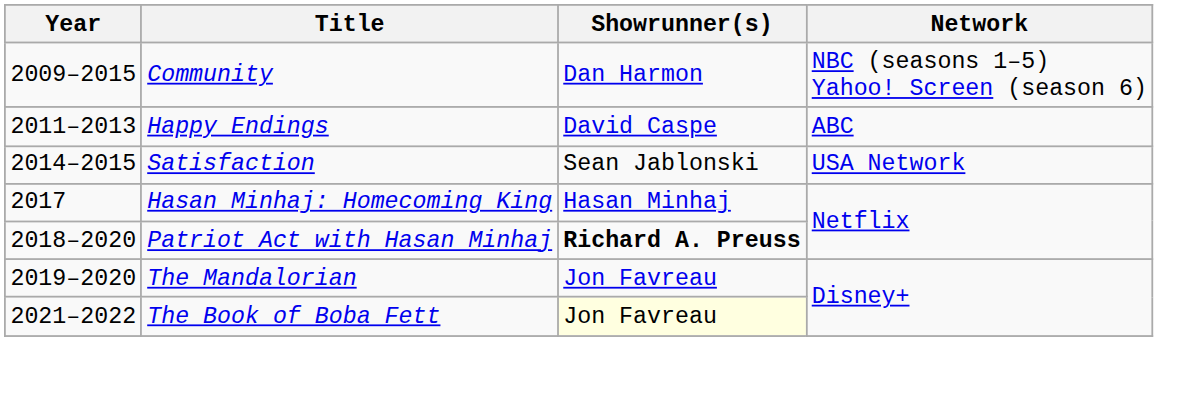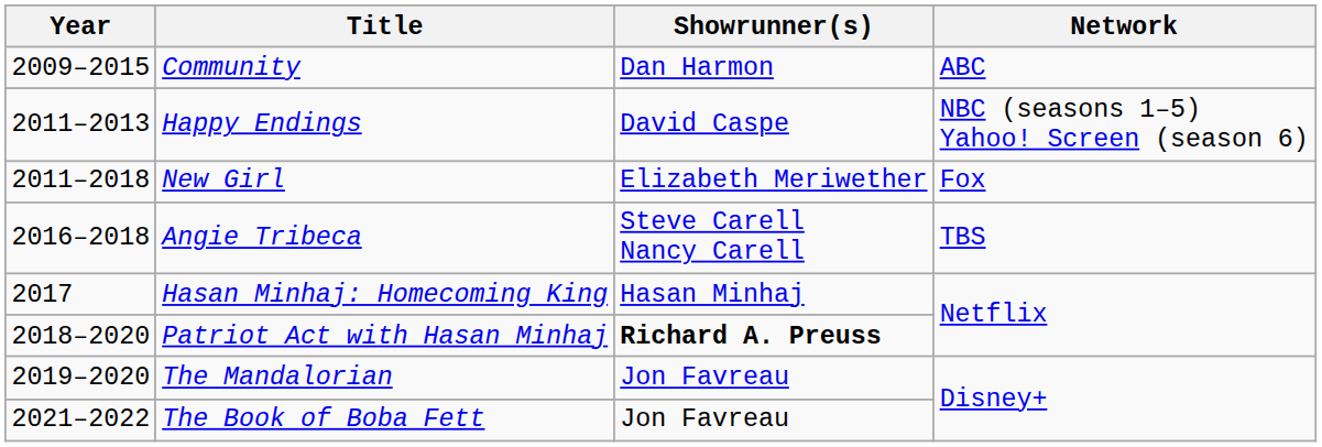Community | Network: NBC (seasons 1–5) Yahoo! Screen (season 6) -> ABC
Happy Endings | Network: ABC -> NBC (seasons 1–5) Yahoo! Screen (season 6)
+ row: 2011–2018 | New Girl | Elizabeth Meriwether | Fox
- row: 2014–2015 | Satisfaction | Sean Jablonski | USA Network
+ row: 2016–2018 | Angie Tribeca | Steve Carell Nancy Carell | TBS
The Book of Boba Fett | Showrunner(s): lightyellow background -> no background
